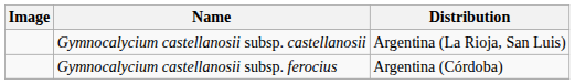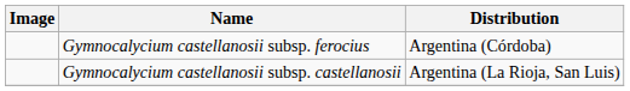rows swapped: Gymnocalycium castellanosii subsp. castellanosii <-> Gymnocalycium castellanosii subsp. ferocius
